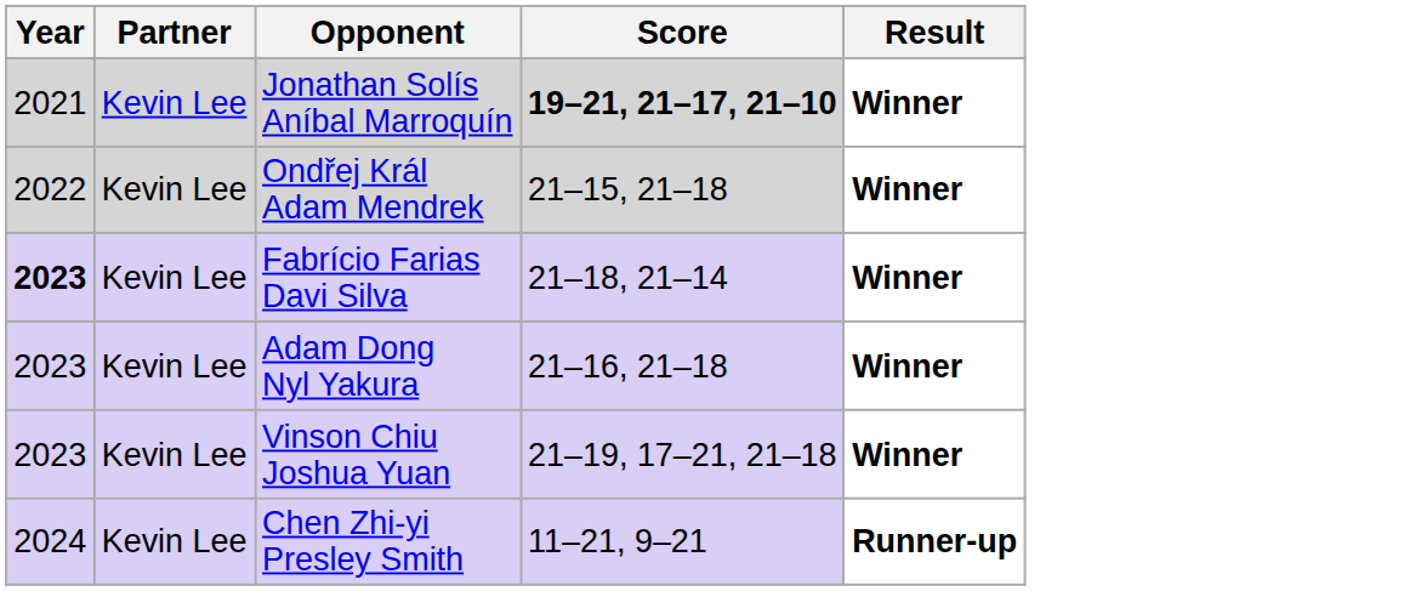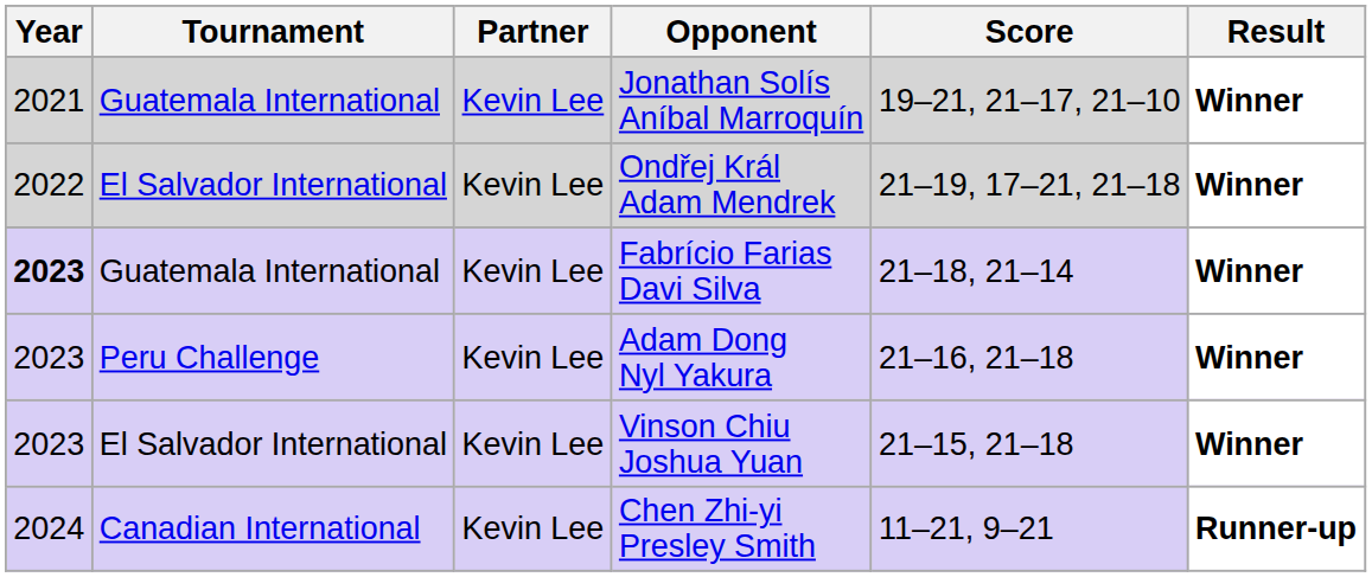+ column: Tournament | Guatemala International | El Salvador International | Guatemala International | Peru Challenge | El Salvador International | Canadian International
Jonathan Solís Aníbal Marroquín | Score: bold -> normal
Ondřej Král Adam Mendrek | Score: 21–15, 21–18 -> 21–19, 17–21, 21–18
Vinson Chiu Joshua Yuan | Score: 21–19, 17–21, 21–18 -> 21–15, 21–18
